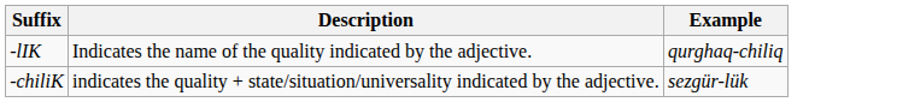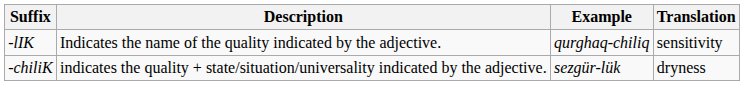+ column: Translation | sensitivity | dryness
